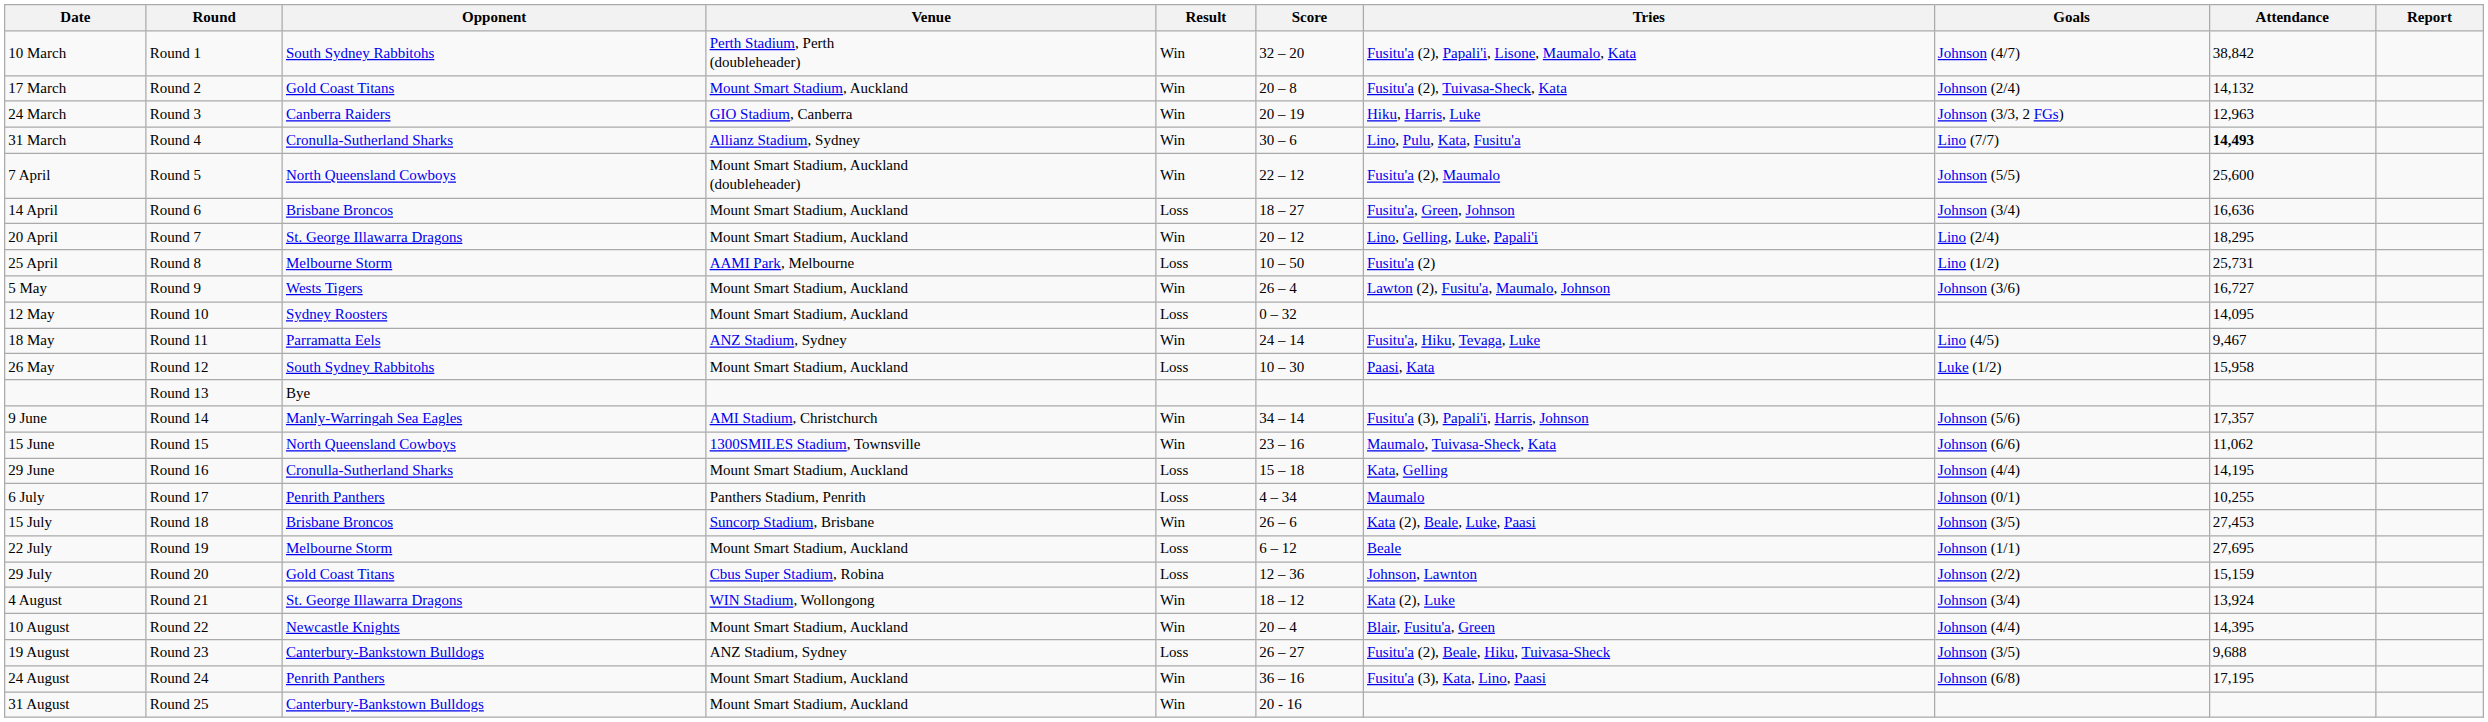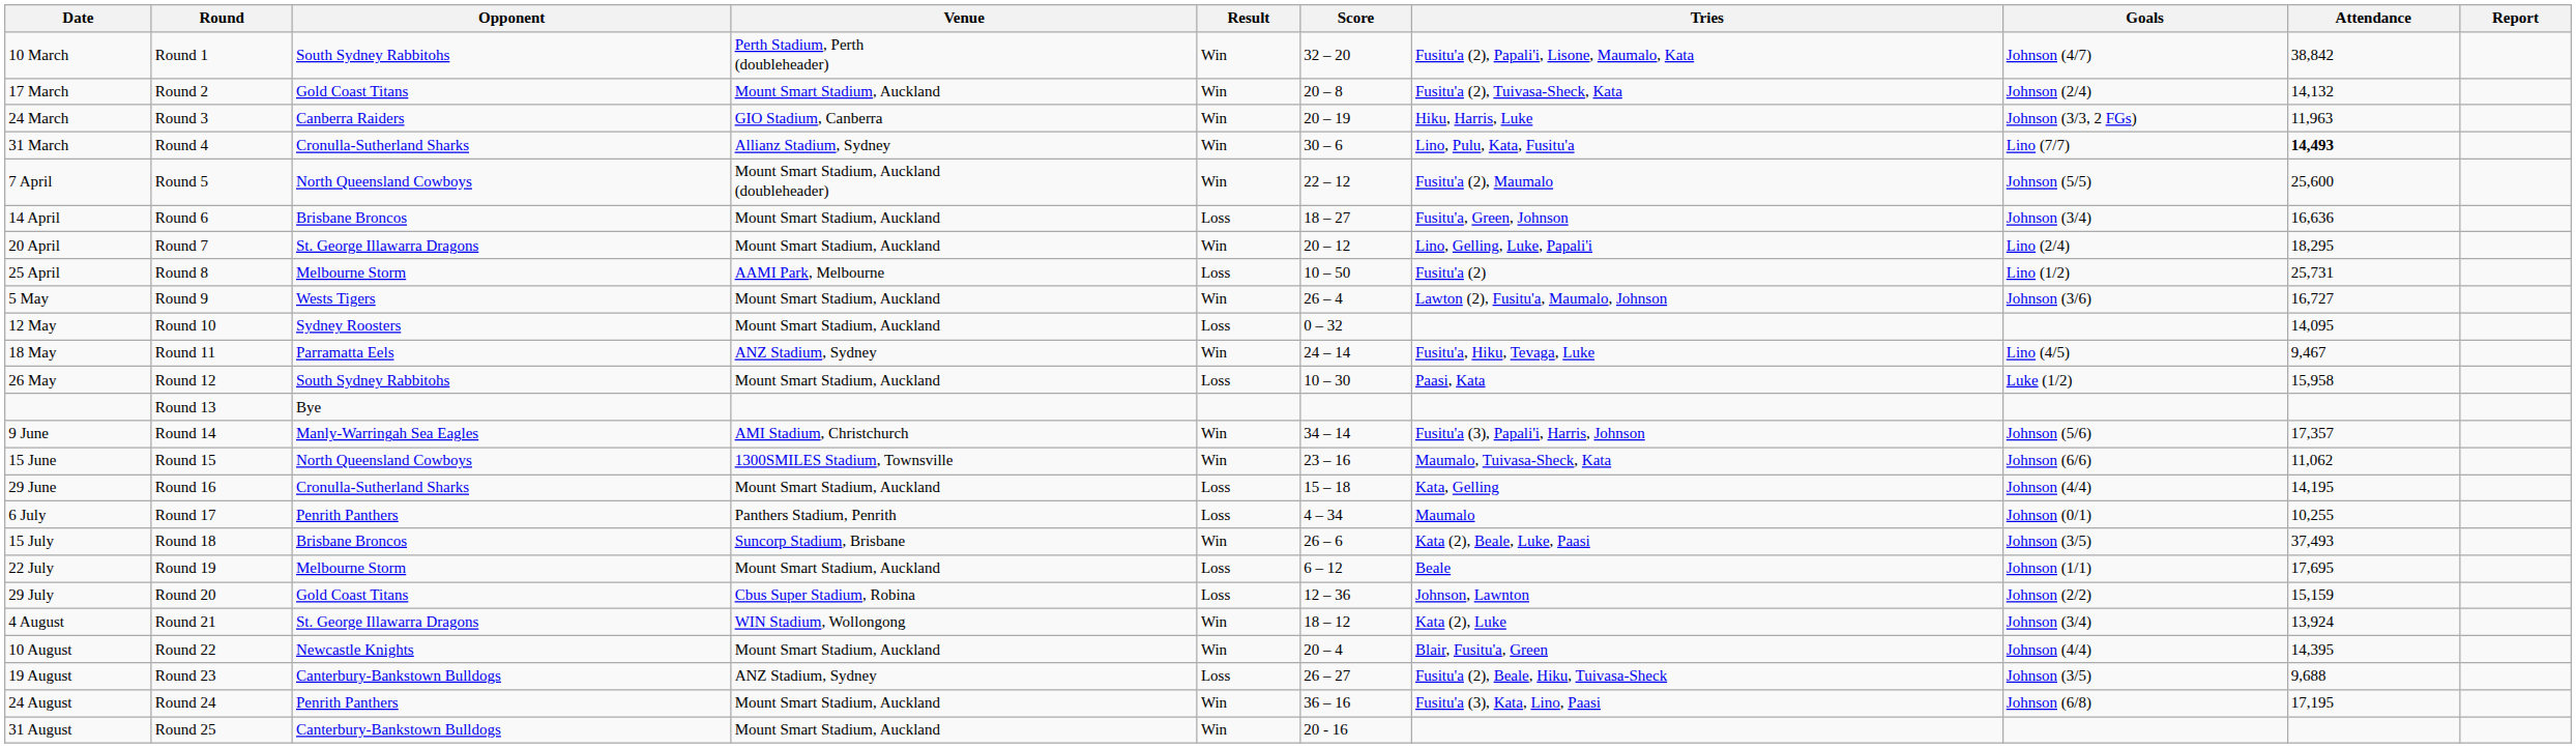24 March | Attendance: 12,963 -> 11,963
15 July | Attendance: 27,453 -> 37,493
22 July | Attendance: 27,695 -> 17,695
